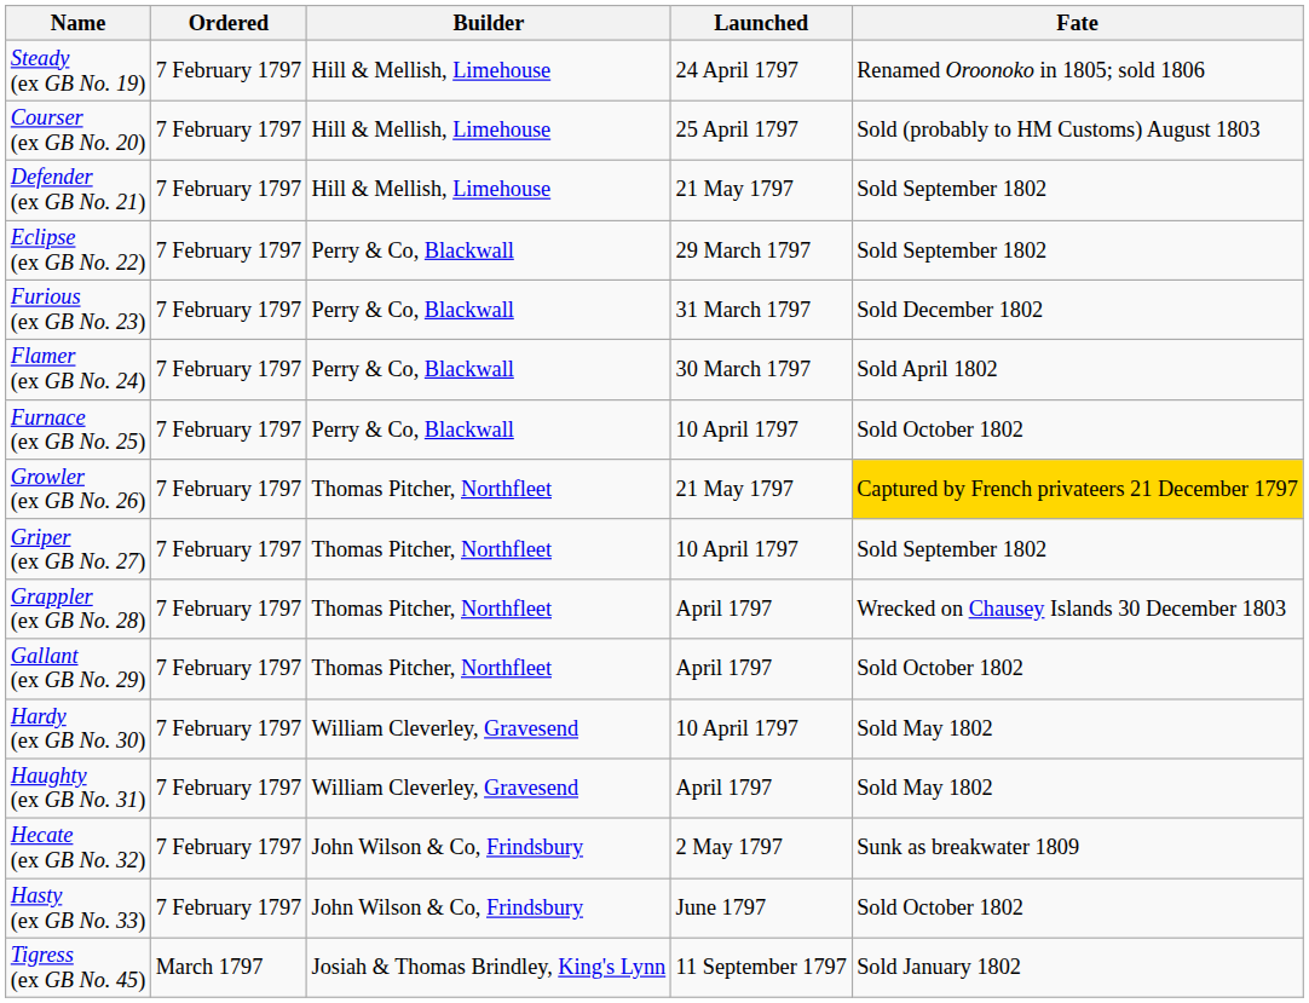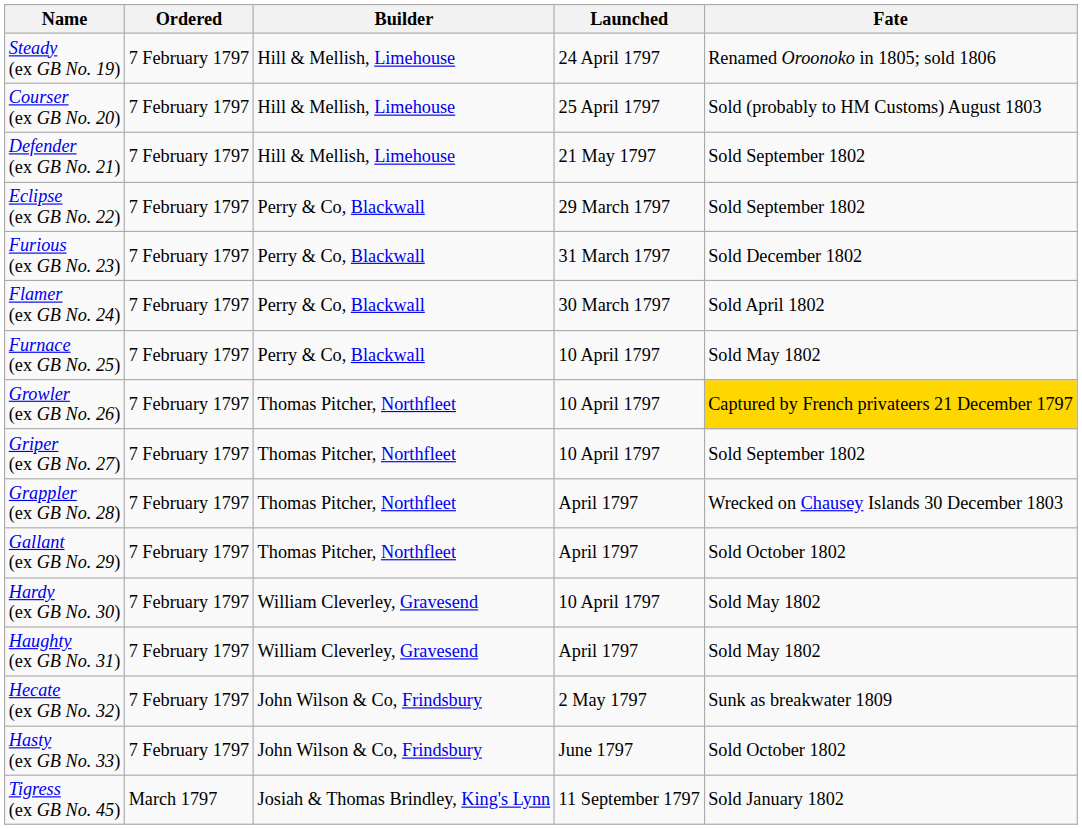Furnace (ex GB No. 25) | Fate: Sold October 1802 -> Sold May 1802
Growler (ex GB No. 26) | Launched: 21 May 1797 -> 10 April 1797
